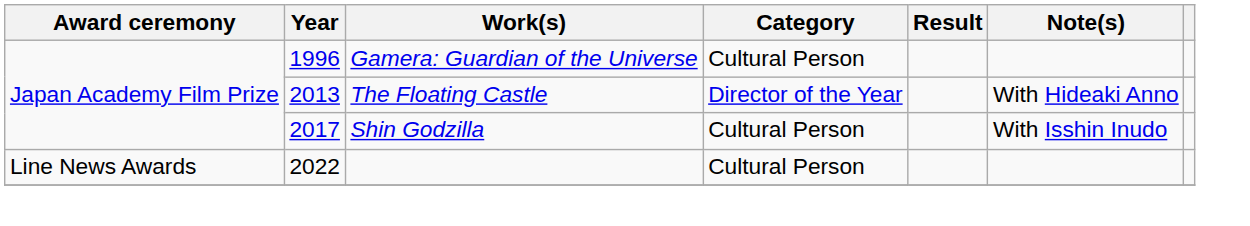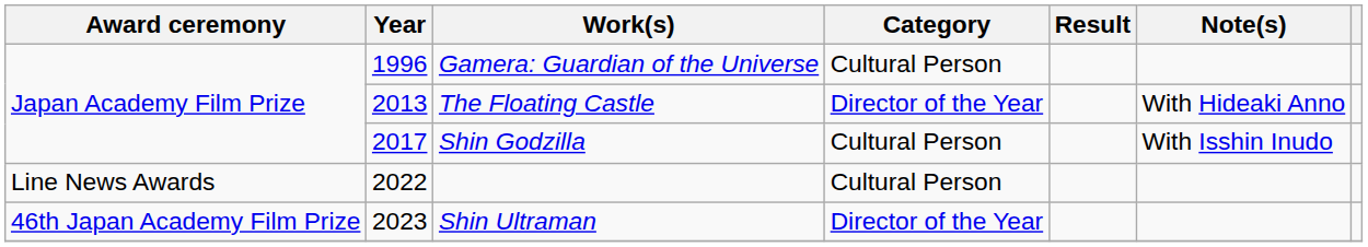+ row: 46th Japan Academy Film Prize | 2023 | Shin Ultraman | Director of the Year
